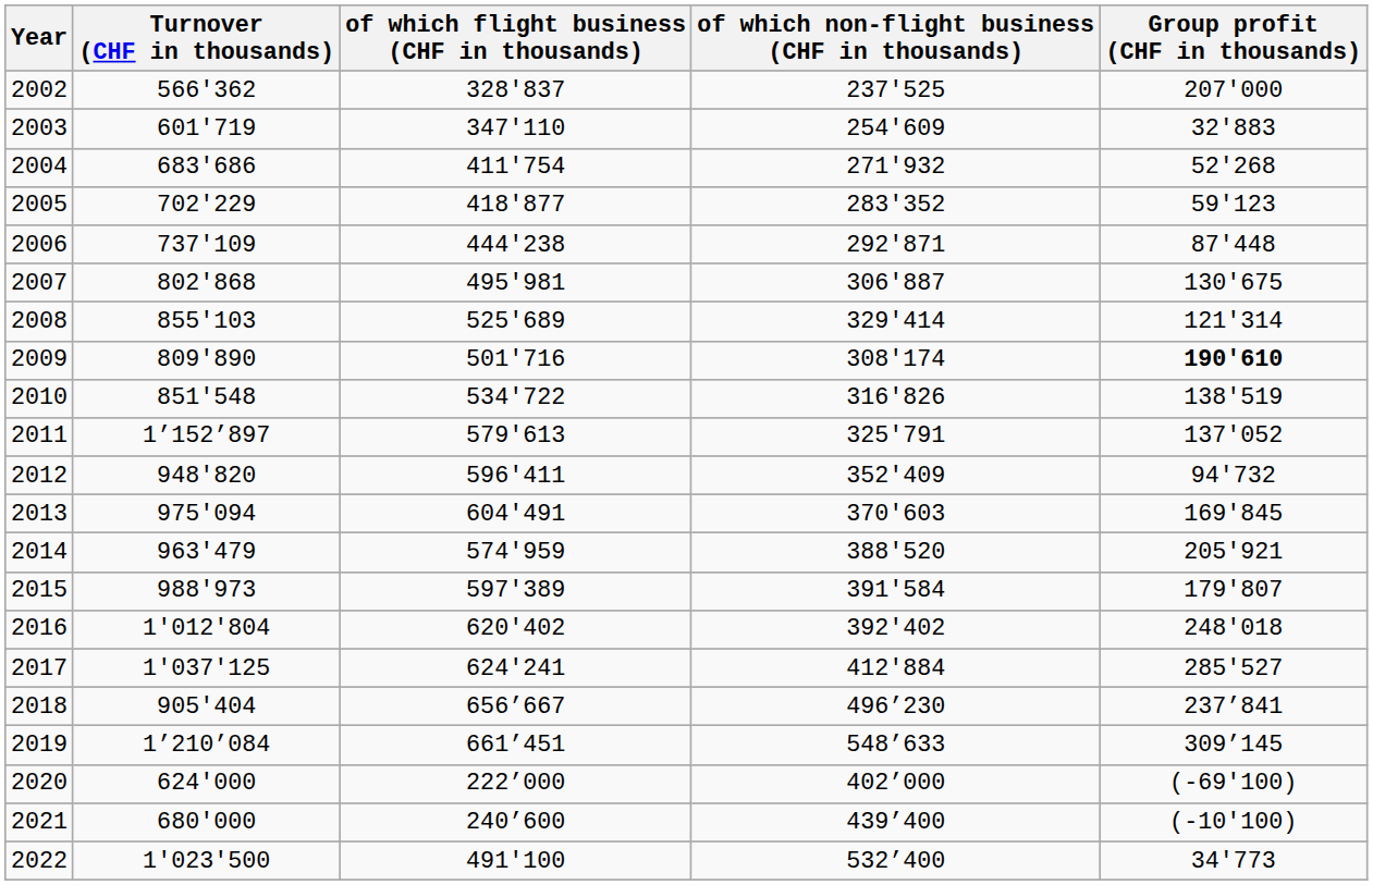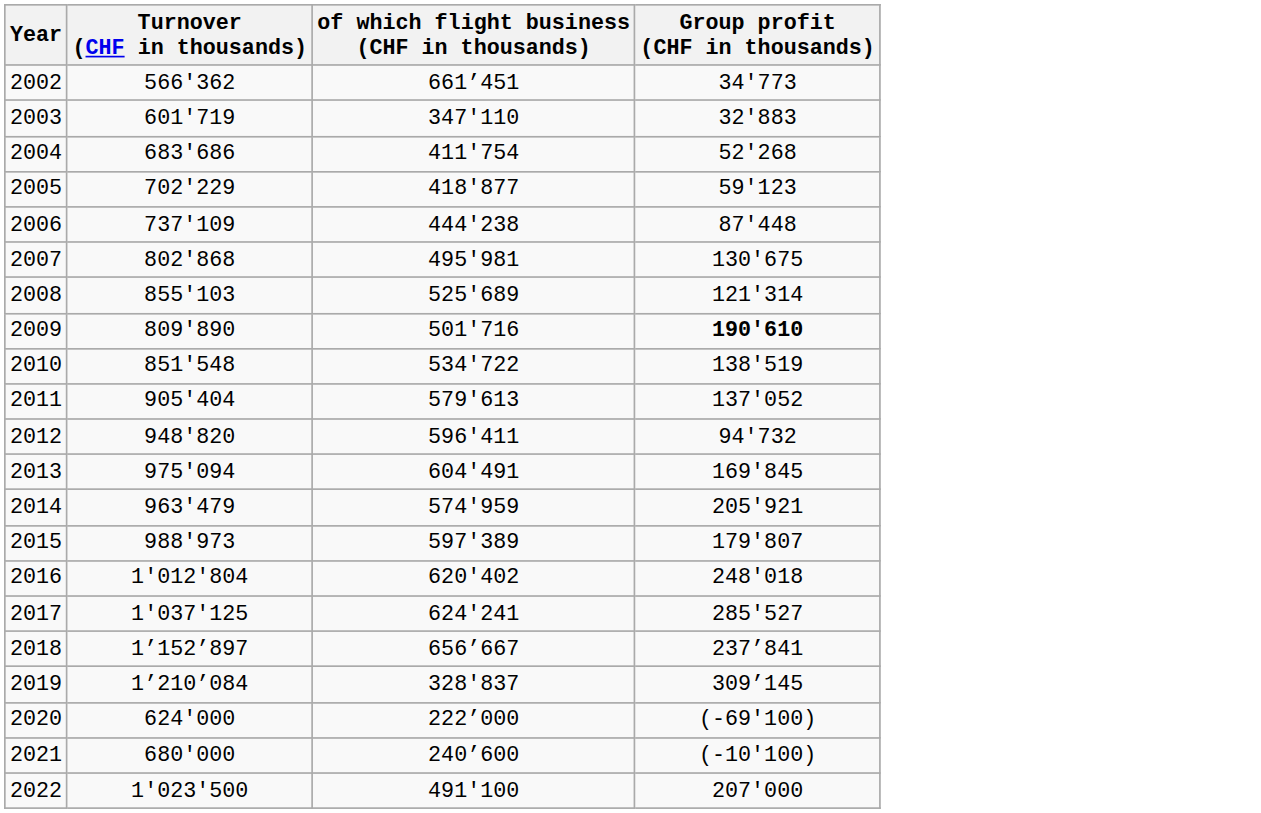- column: of which non-flight business (CHF in thousands) | 237'525 | 254'609 | 271'932 | 283'352 | 292'871 | 306'887 | 329'414 | 308'174 | 316'826 | 325'791 | 352'409 | 370'603 | 388'520 | 391'584 | 392'402 | 412'884 | 496’230 | 548’633 | 402’000 | 439’400 | 532’400
2002 | of which flight business (CHF in thousands): 328'837 -> 661’451
2002 | Group profit (CHF in thousands): 207'000 -> 34'773
2011 | Turnover (CHF in thousands): 1’152’897 -> 905'404
2018 | Turnover (CHF in thousands): 905'404 -> 1’152’897
2019 | of which flight business (CHF in thousands): 661’451 -> 328'837
2022 | Group profit (CHF in thousands): 34'773 -> 207'000
